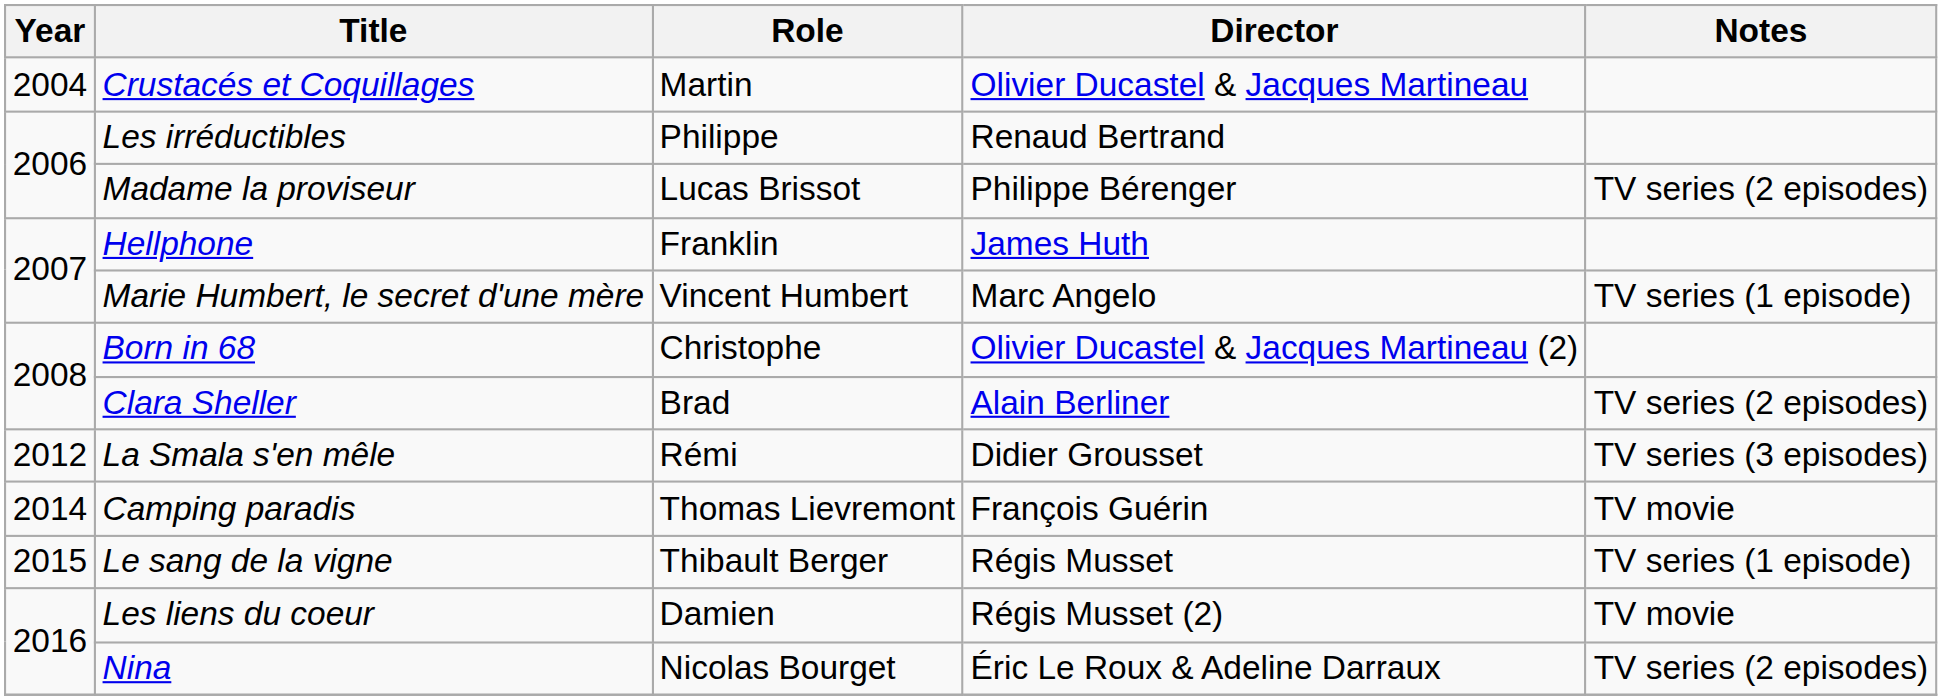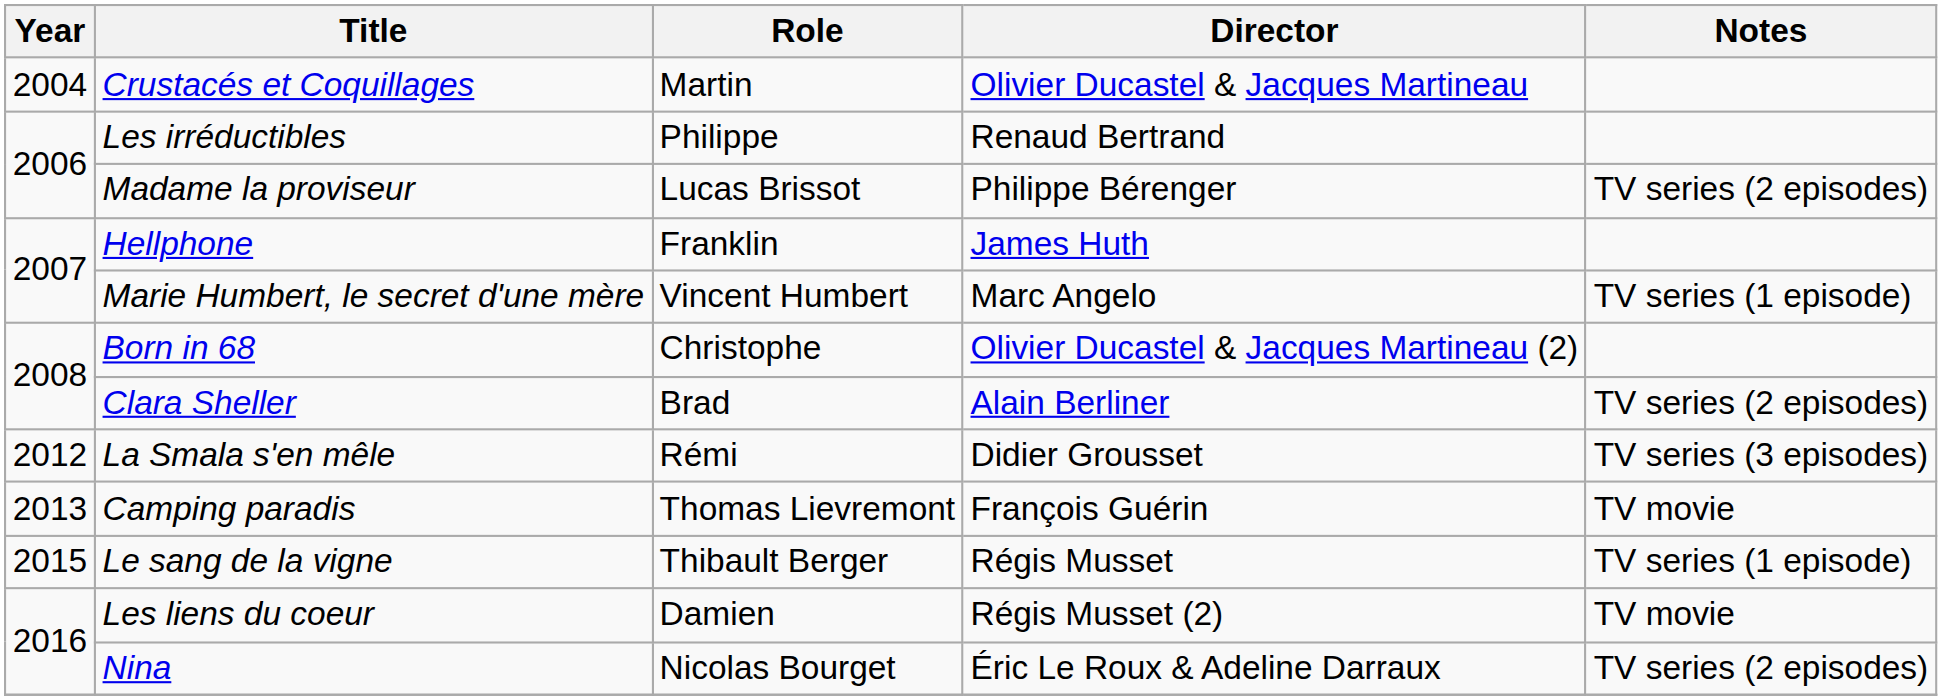Camping paradis | Year: 2014 -> 2013
